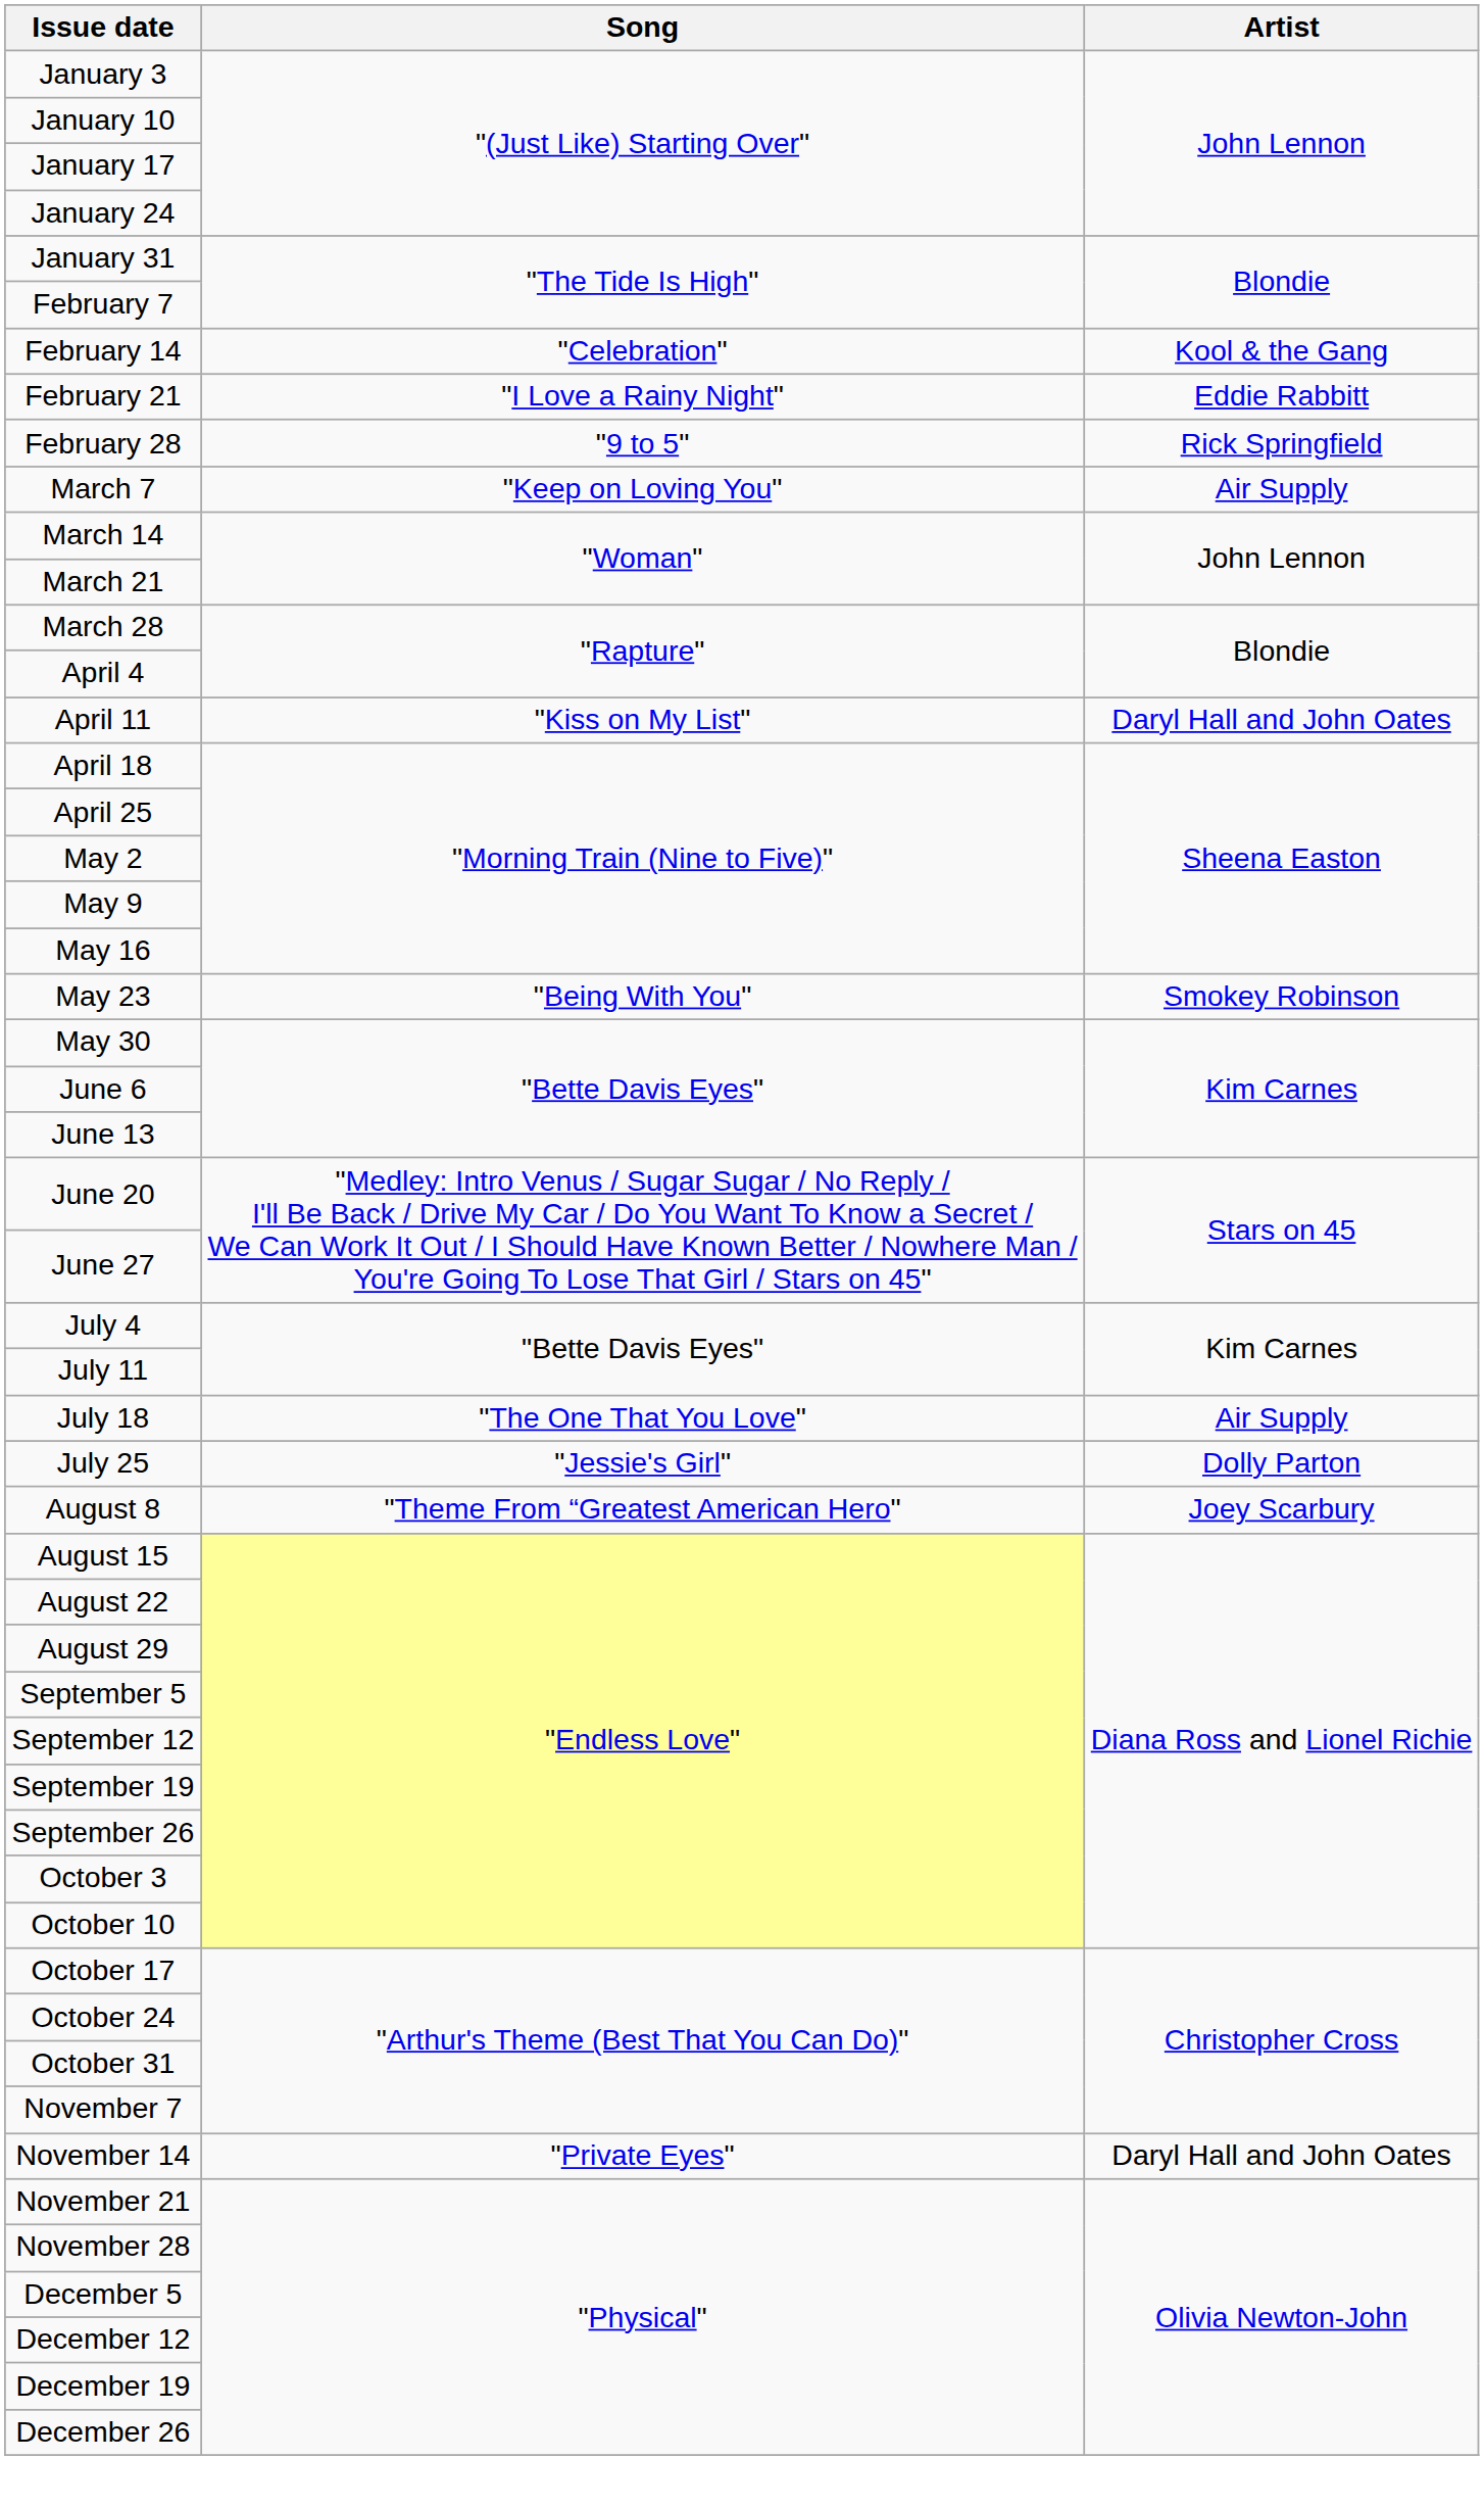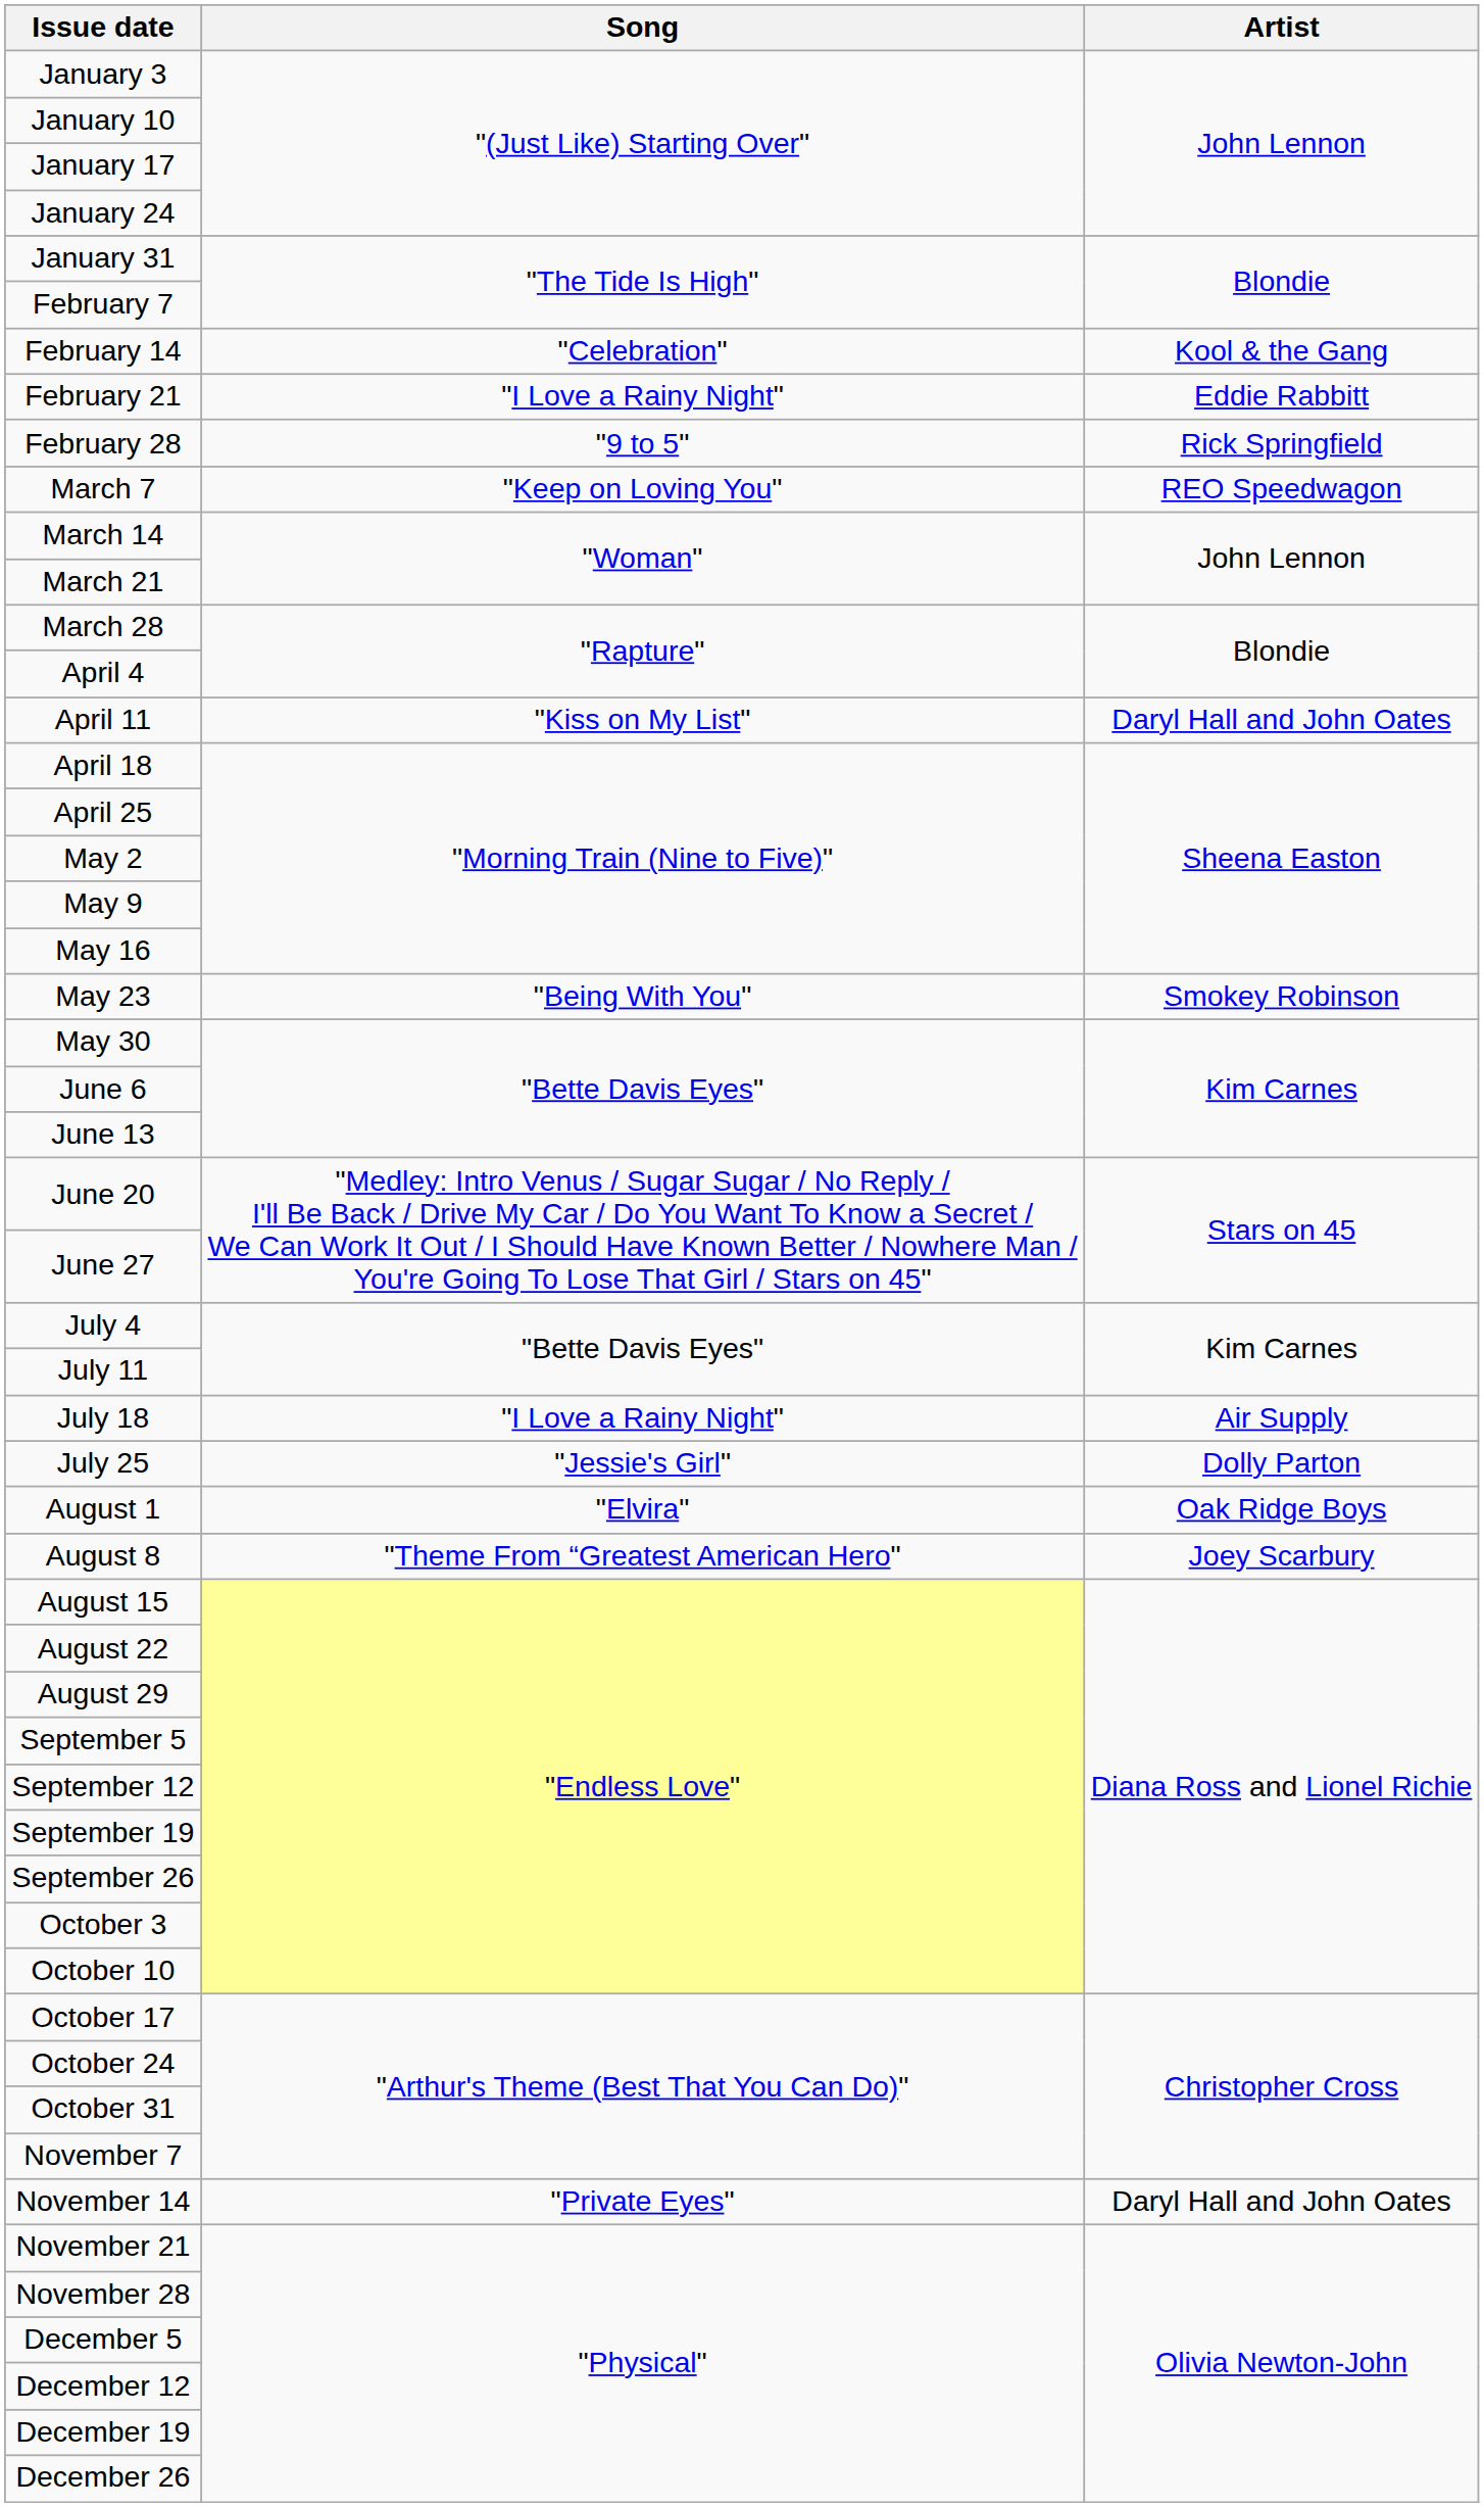March 7 | Artist: Air Supply -> REO Speedwagon
July 18 | Song: "The One That You Love" -> "I Love a Rainy Night"
+ row: August 1 | "Elvira" | Oak Ridge Boys
